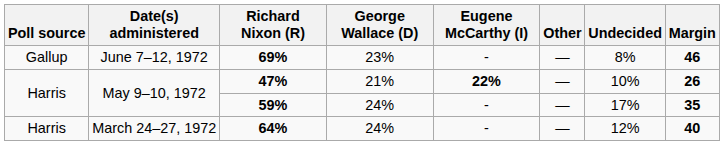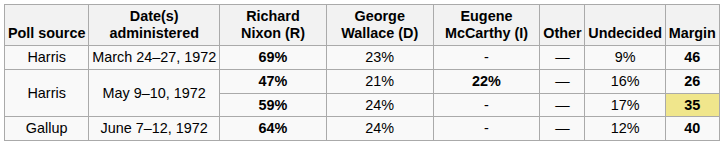69% | Poll source: Gallup -> Harris
69% | Date(s) administered: June 7–12, 1972 -> March 24–27, 1972
69% | Undecided: 8% -> 9%
47% | Undecided: 10% -> 16%
59% | Margin: no background -> khaki background
64% | Poll source: Harris -> Gallup
64% | Date(s) administered: March 24–27, 1972 -> June 7–12, 1972
